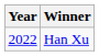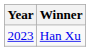Han Xu | Year: 2022 -> 2023
